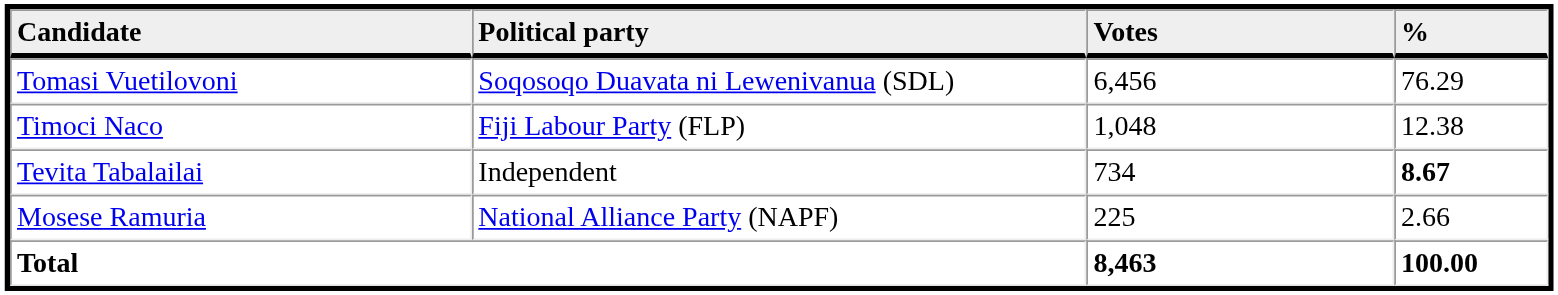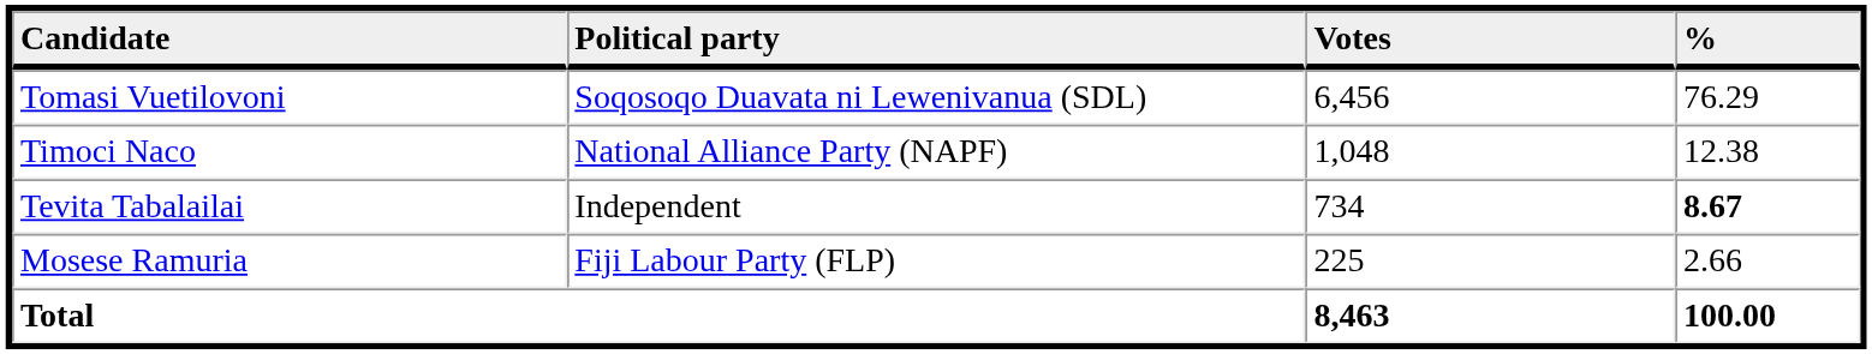Timoci Naco | Political party: Fiji Labour Party (FLP) -> National Alliance Party (NAPF)
Mosese Ramuria | Political party: National Alliance Party (NAPF) -> Fiji Labour Party (FLP)
